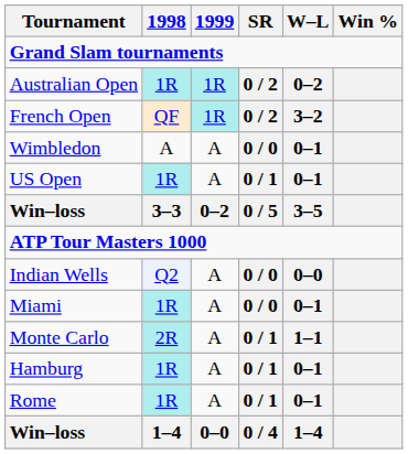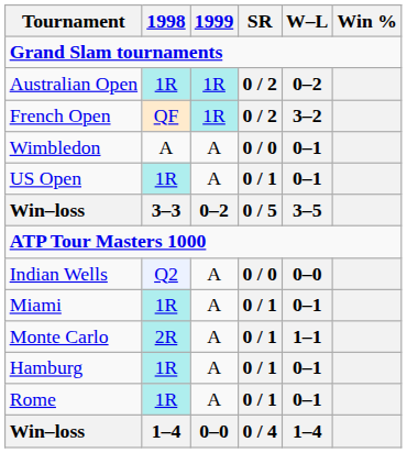Miami | SR: 0 / 0 -> 0 / 1
